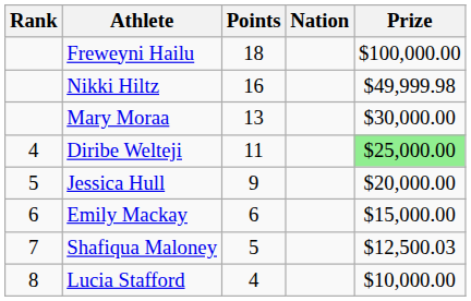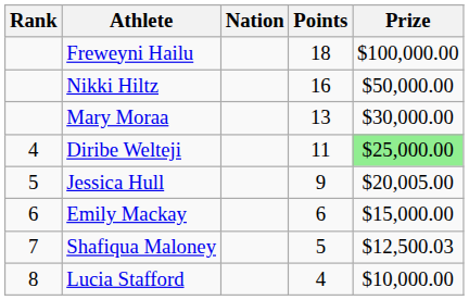columns swapped: Nation <-> Points
Nikki Hiltz | Prize: $49,999.98 -> $50,000.00
Jessica Hull | Prize: $20,000.00 -> $20,005.00
